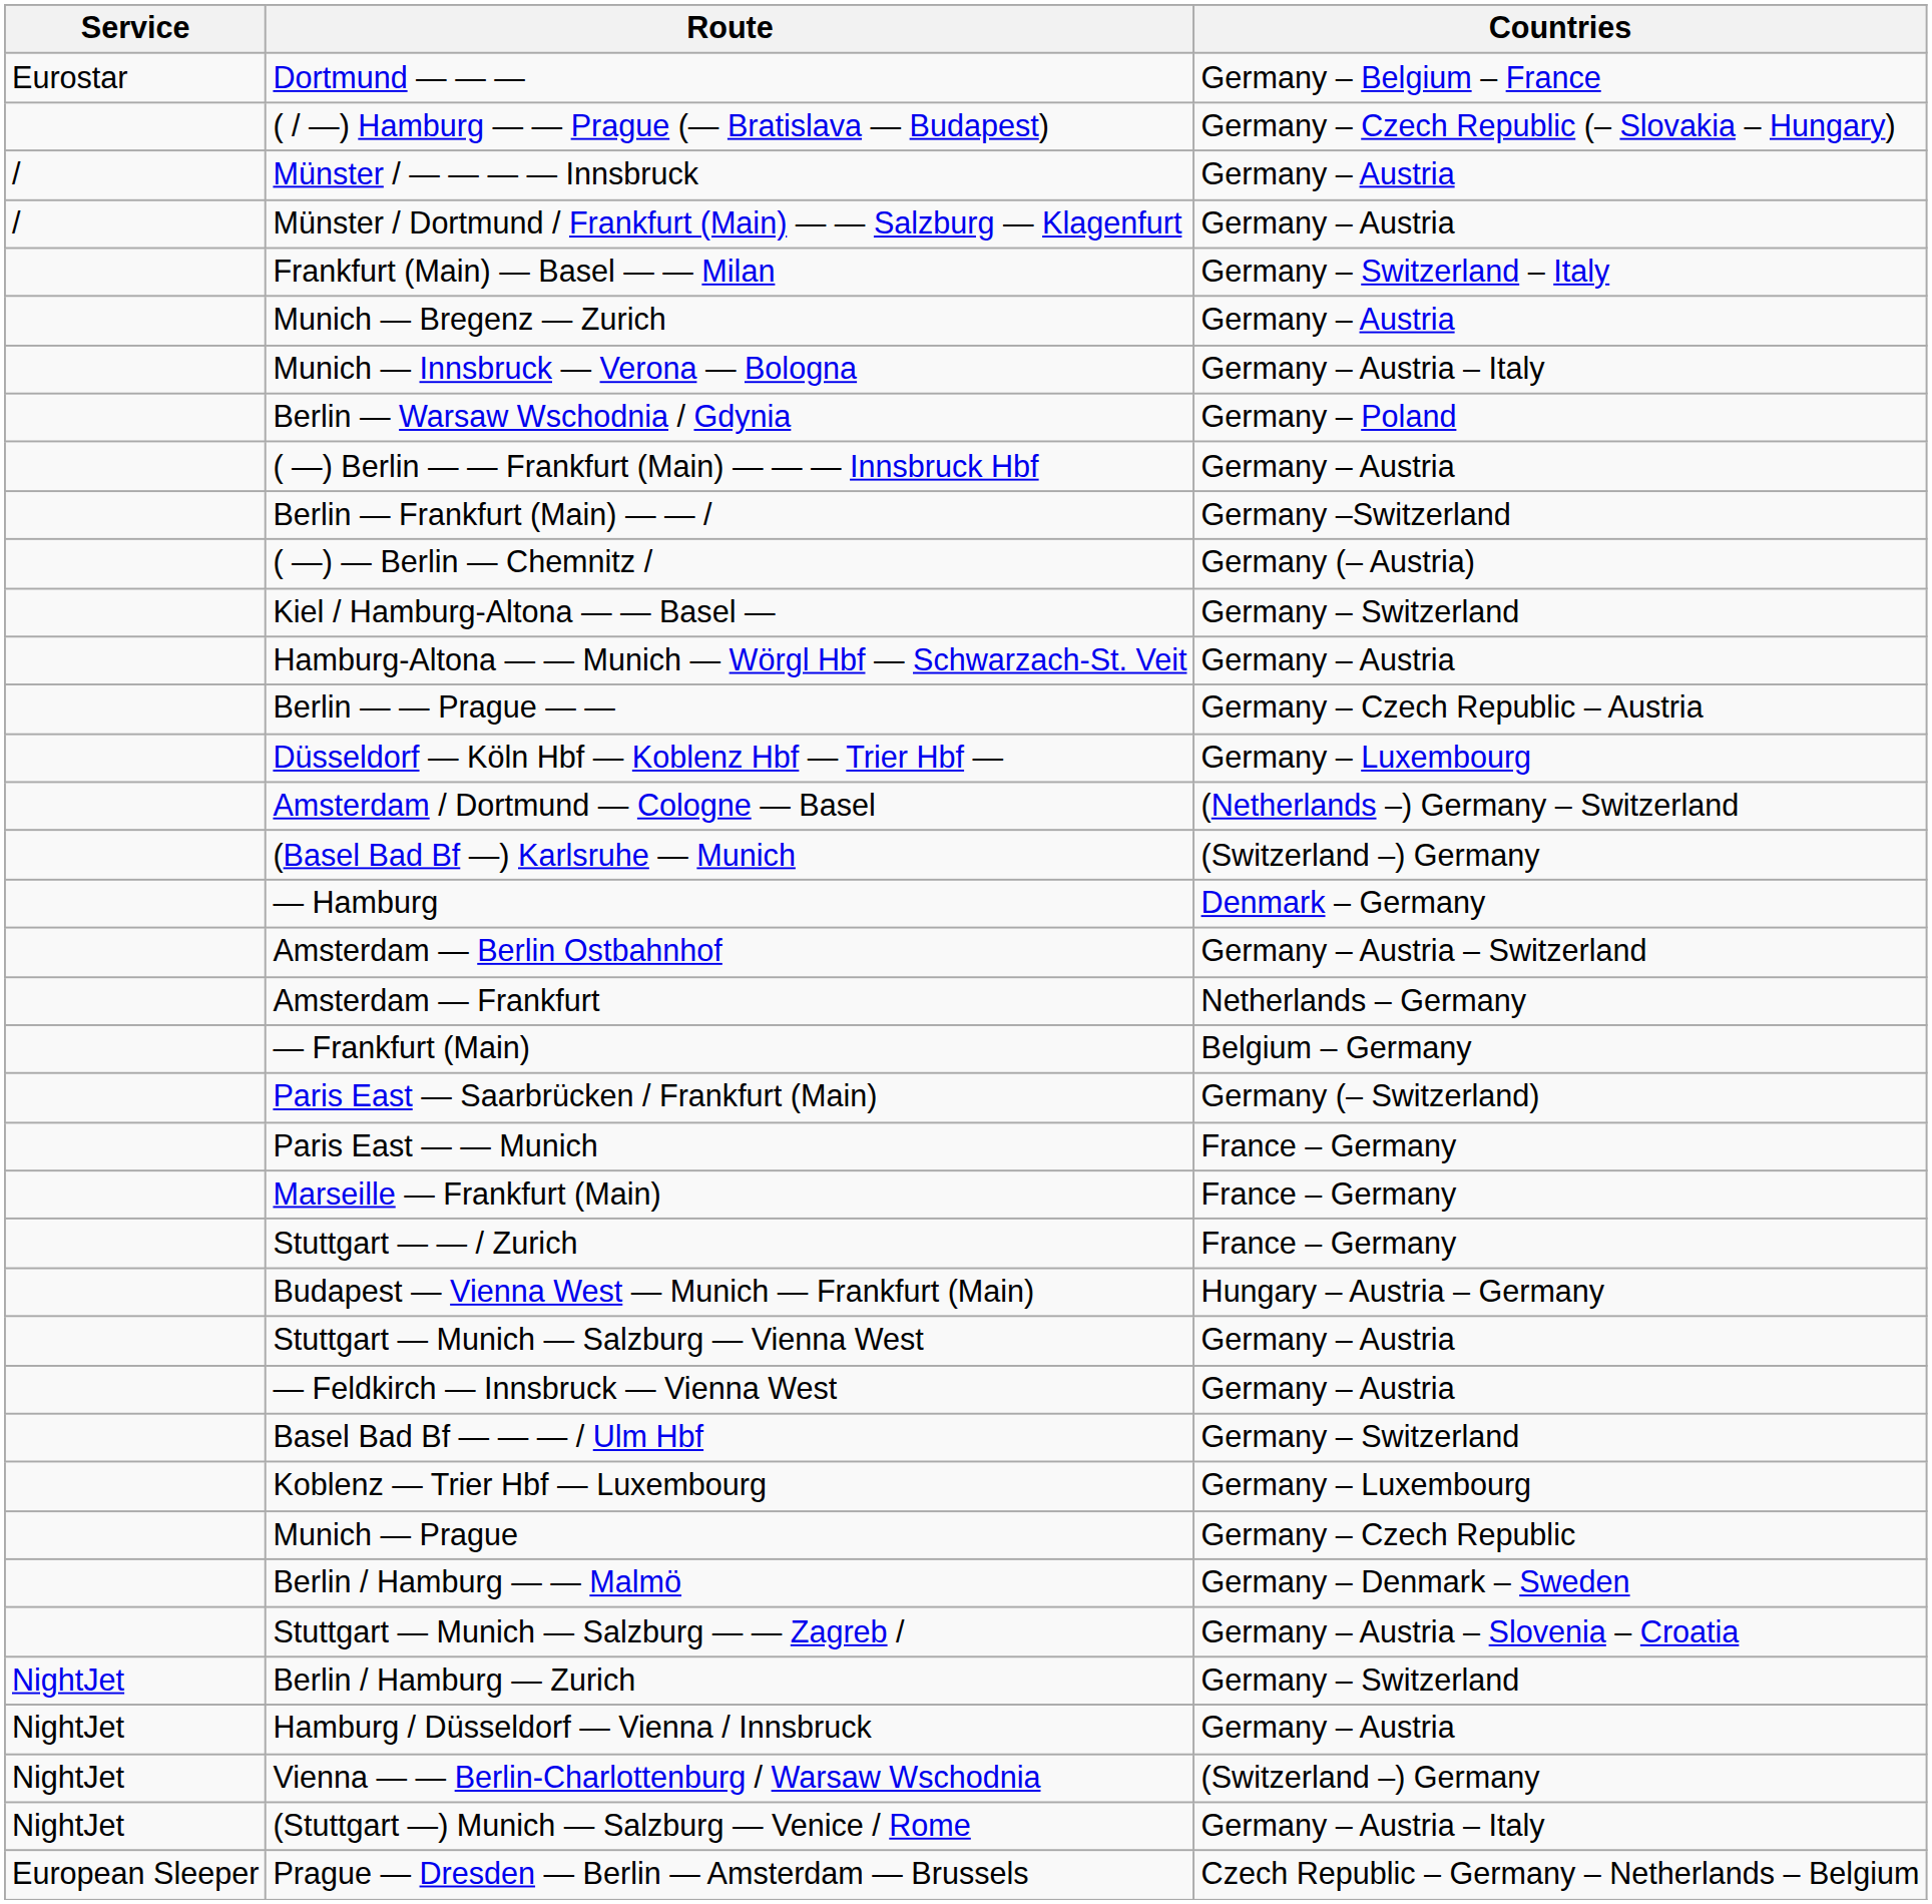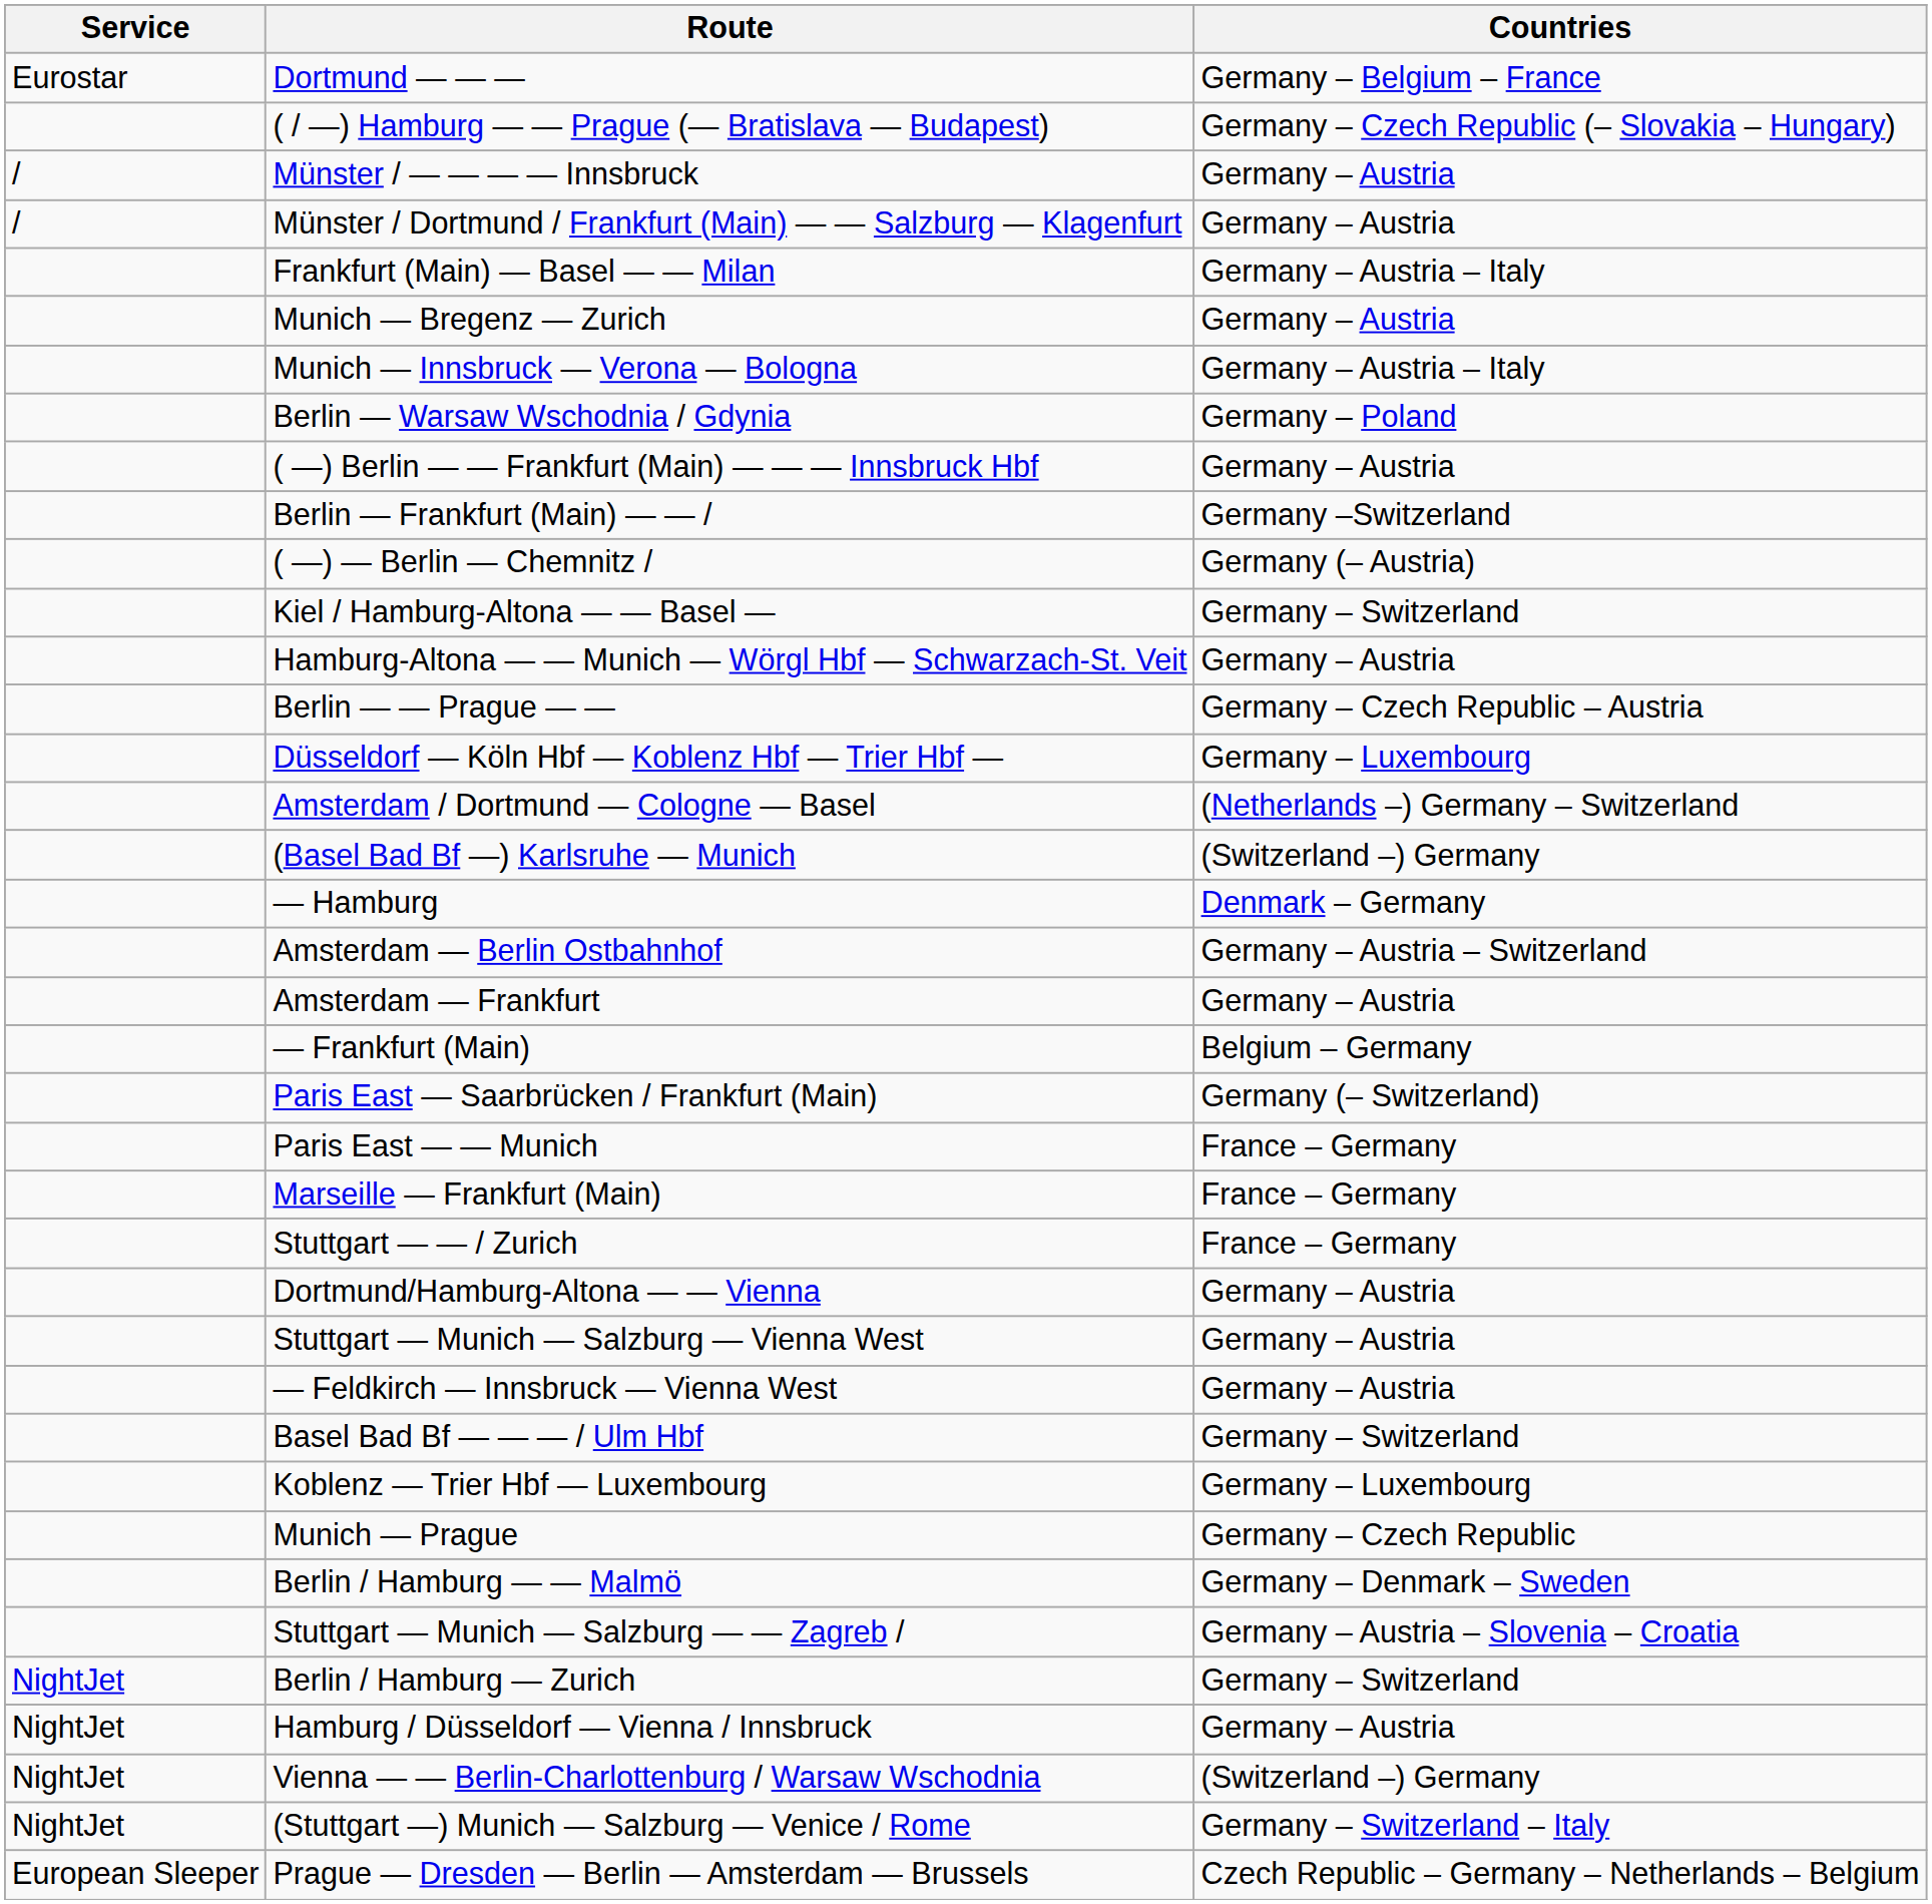Frankfurt (Main) — Basel — — Milan | Countries: Germany – Switzerland – Italy -> Germany – Austria – Italy
Amsterdam — Frankfurt | Countries: Netherlands – Germany -> Germany – Austria
- row: Budapest — Vienna West — Munich — Frankfurt (Main) | Hungary – Austria – Germany
+ row: Dortmund/Hamburg-Altona — — Vienna | Germany – Austria
(Stuttgart —) Munich — Salzburg — Venice / Rome | Countries: Germany – Austria – Italy -> Germany – Switzerland – Italy
